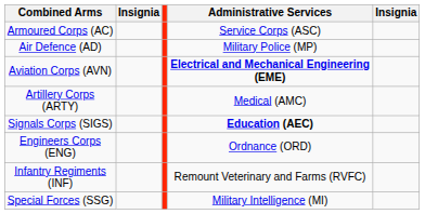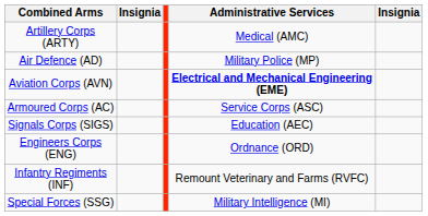rows swapped: Armoured Corps (AC) <-> Artillery Corps (ARTY)
Signals Corps (SIGS) | Administrative Services: bold -> normal
